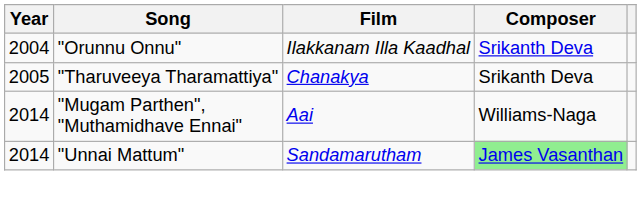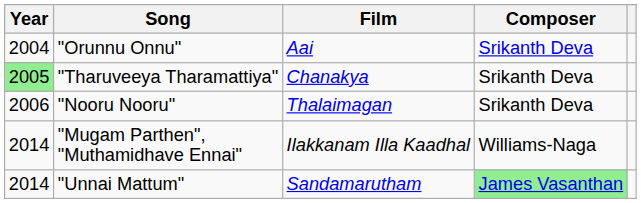"Orunnu Onnu" | Film: Ilakkanam Illa Kaadhal -> Aai
"Tharuveeya Tharamattiya" | Year: no background -> lightgreen background
+ row: 2006 | "Nooru Nooru" | Thalaimagan | Srikanth Deva
"Mugam Parthen", "Muthamidhave Ennai" | Film: Aai -> Ilakkanam Illa Kaadhal
